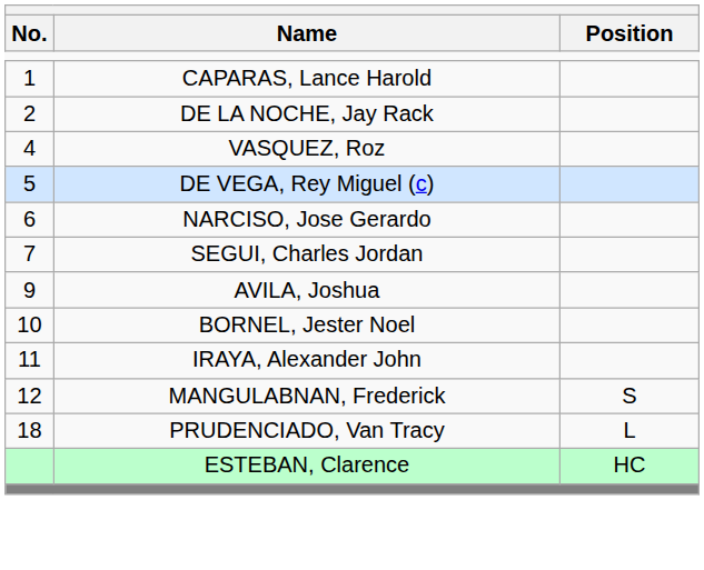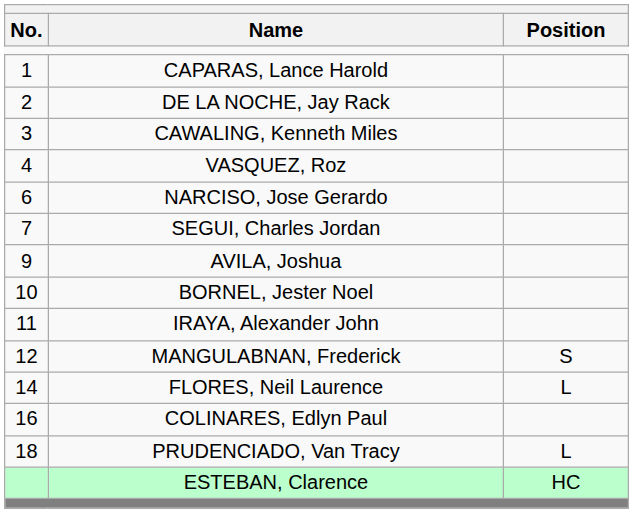+ row: 3 | CAWALING, Kenneth Miles
- row: 5 | DE VEGA, Rey Miguel (c)
+ row: 14 | FLORES, Neil Laurence | L
+ row: 16 | COLINARES, Edlyn Paul
